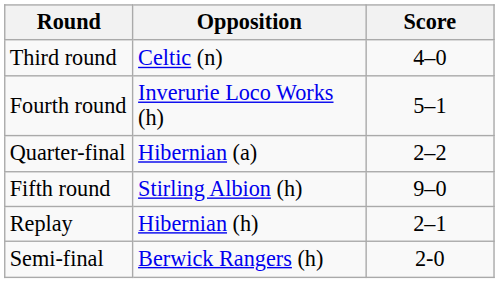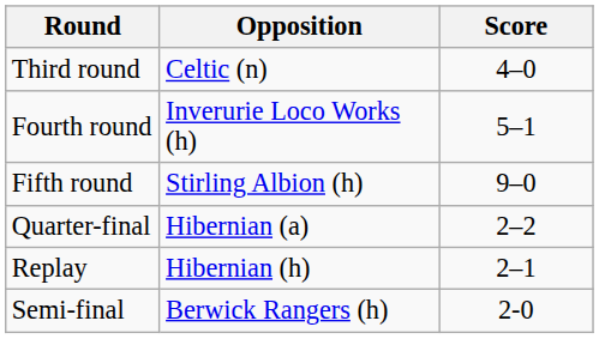rows swapped: Fifth round <-> Quarter-final
